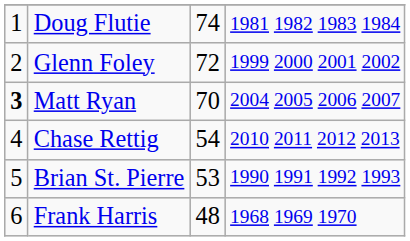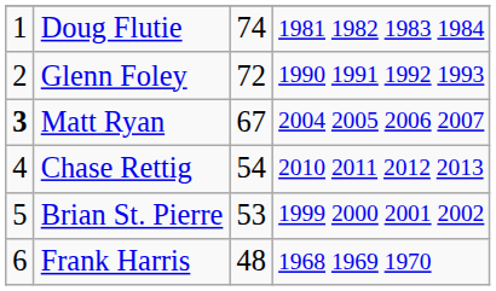Glenn Foley | column 4: 1999 2000 2001 2002 -> 1990 1991 1992 1993
Matt Ryan | column 3: 70 -> 67
Brian St. Pierre | column 4: 1990 1991 1992 1993 -> 1999 2000 2001 2002
